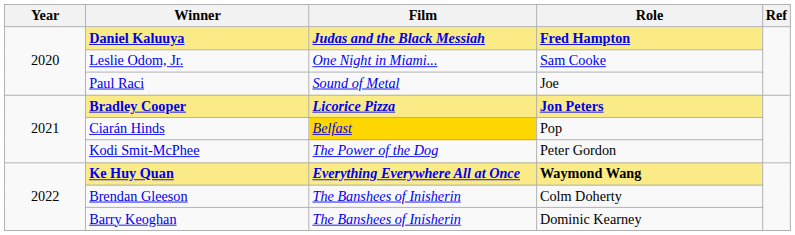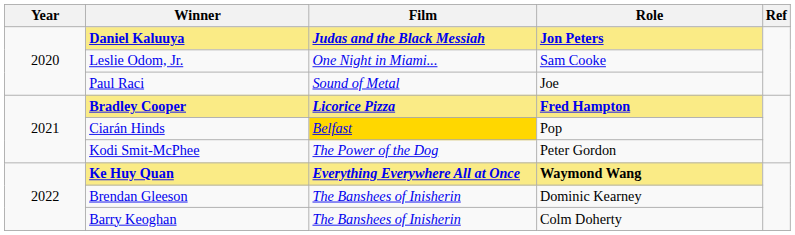Daniel Kaluuya | Role: Fred Hampton -> Jon Peters
Bradley Cooper | Role: Jon Peters -> Fred Hampton
Brendan Gleeson | Role: Colm Doherty -> Dominic Kearney
Barry Keoghan | Role: Dominic Kearney -> Colm Doherty
